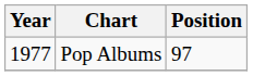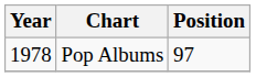Pop Albums | Year: 1977 -> 1978
